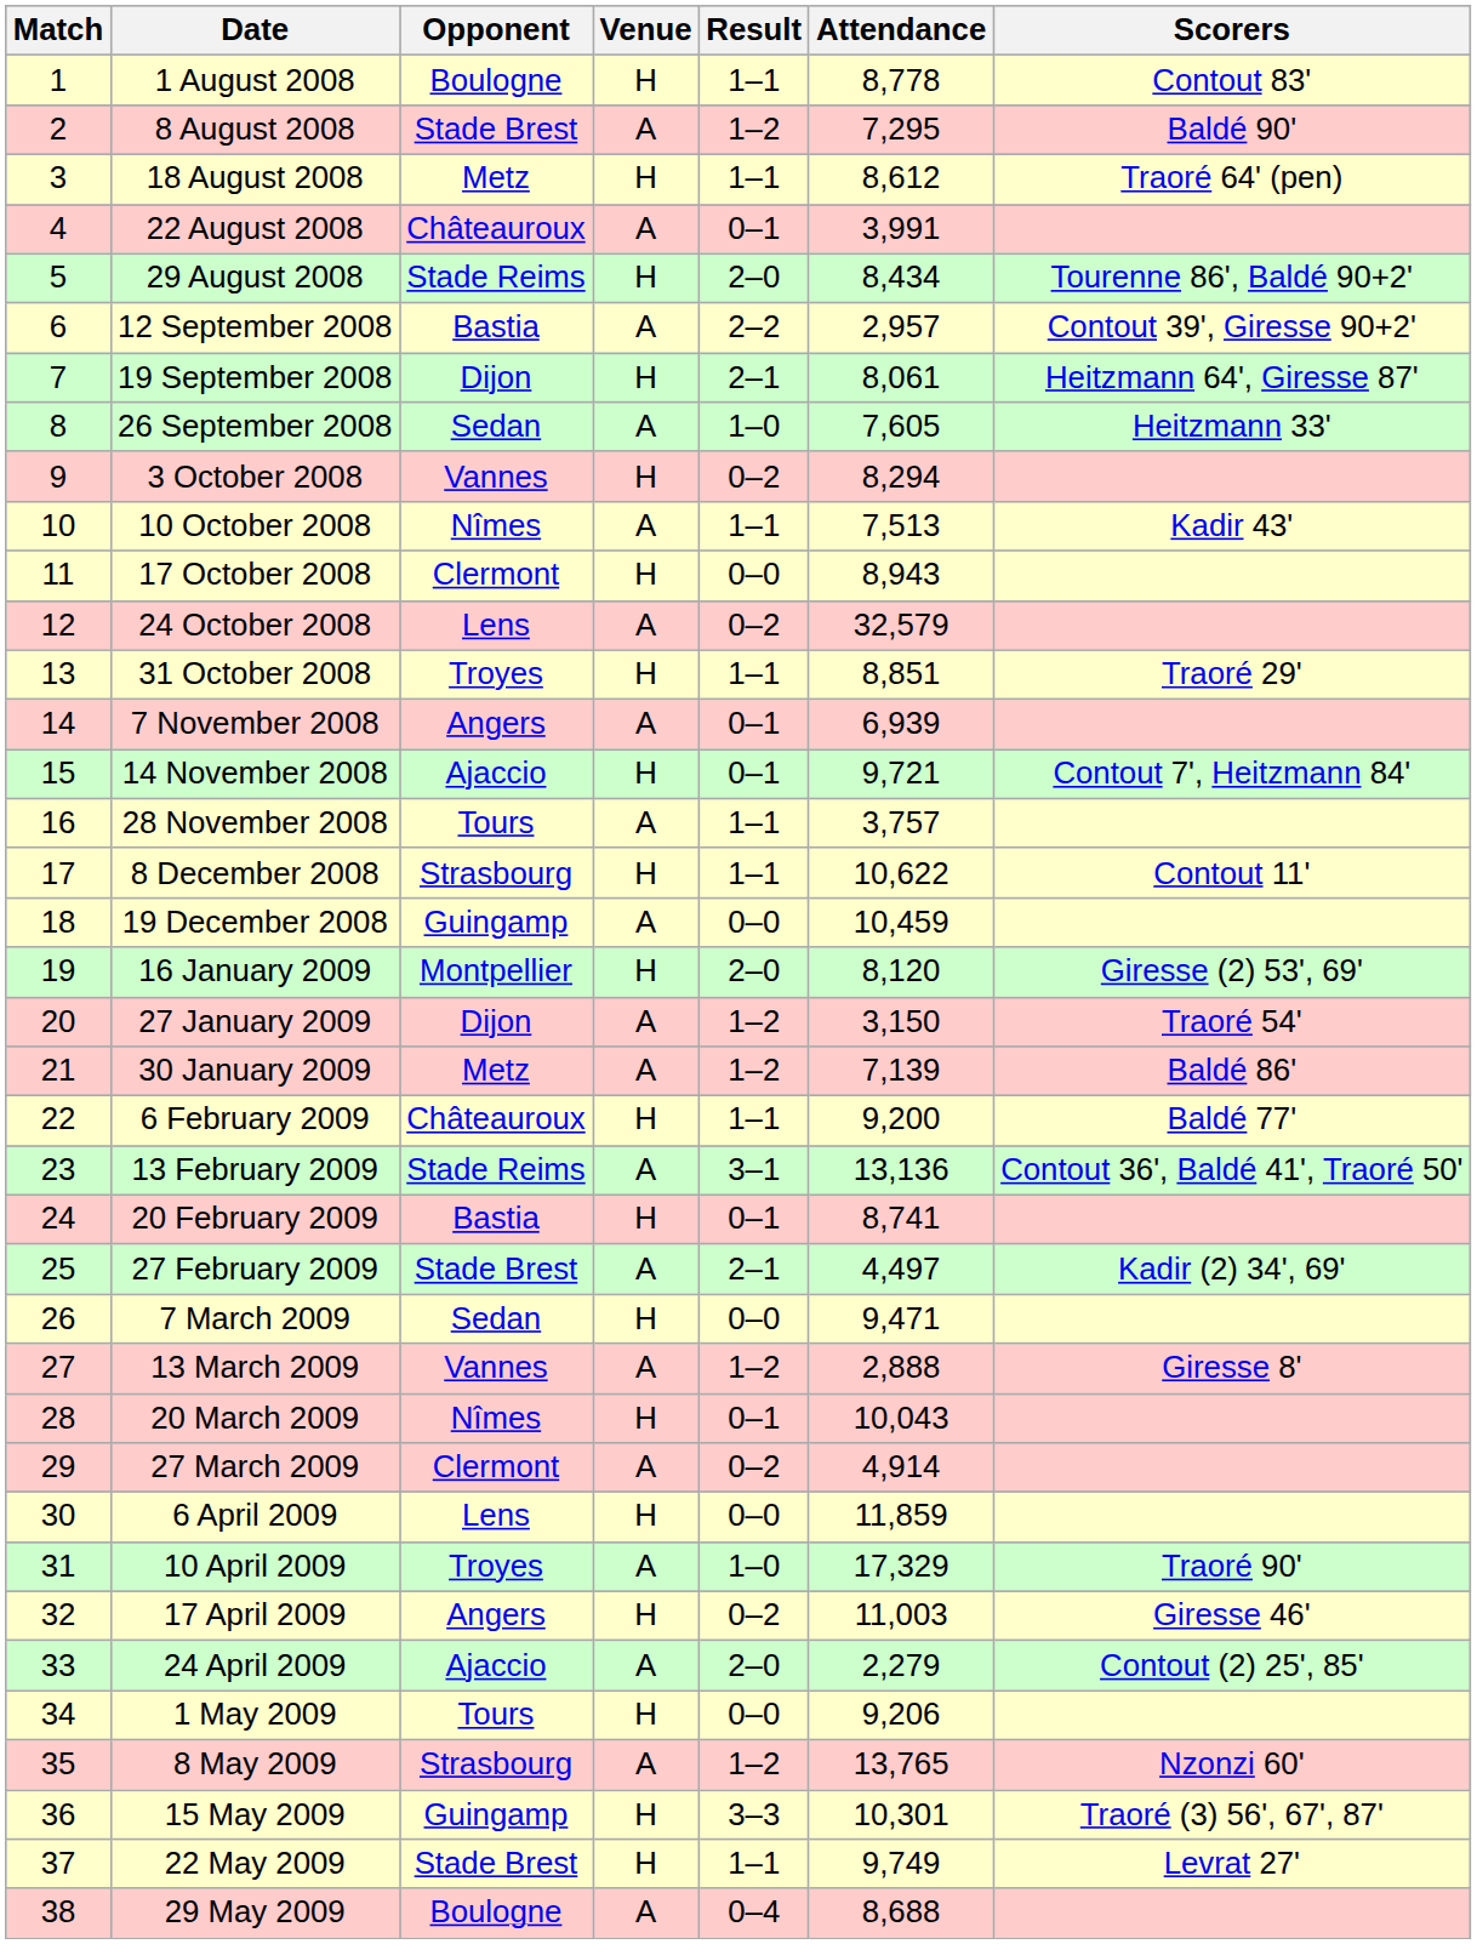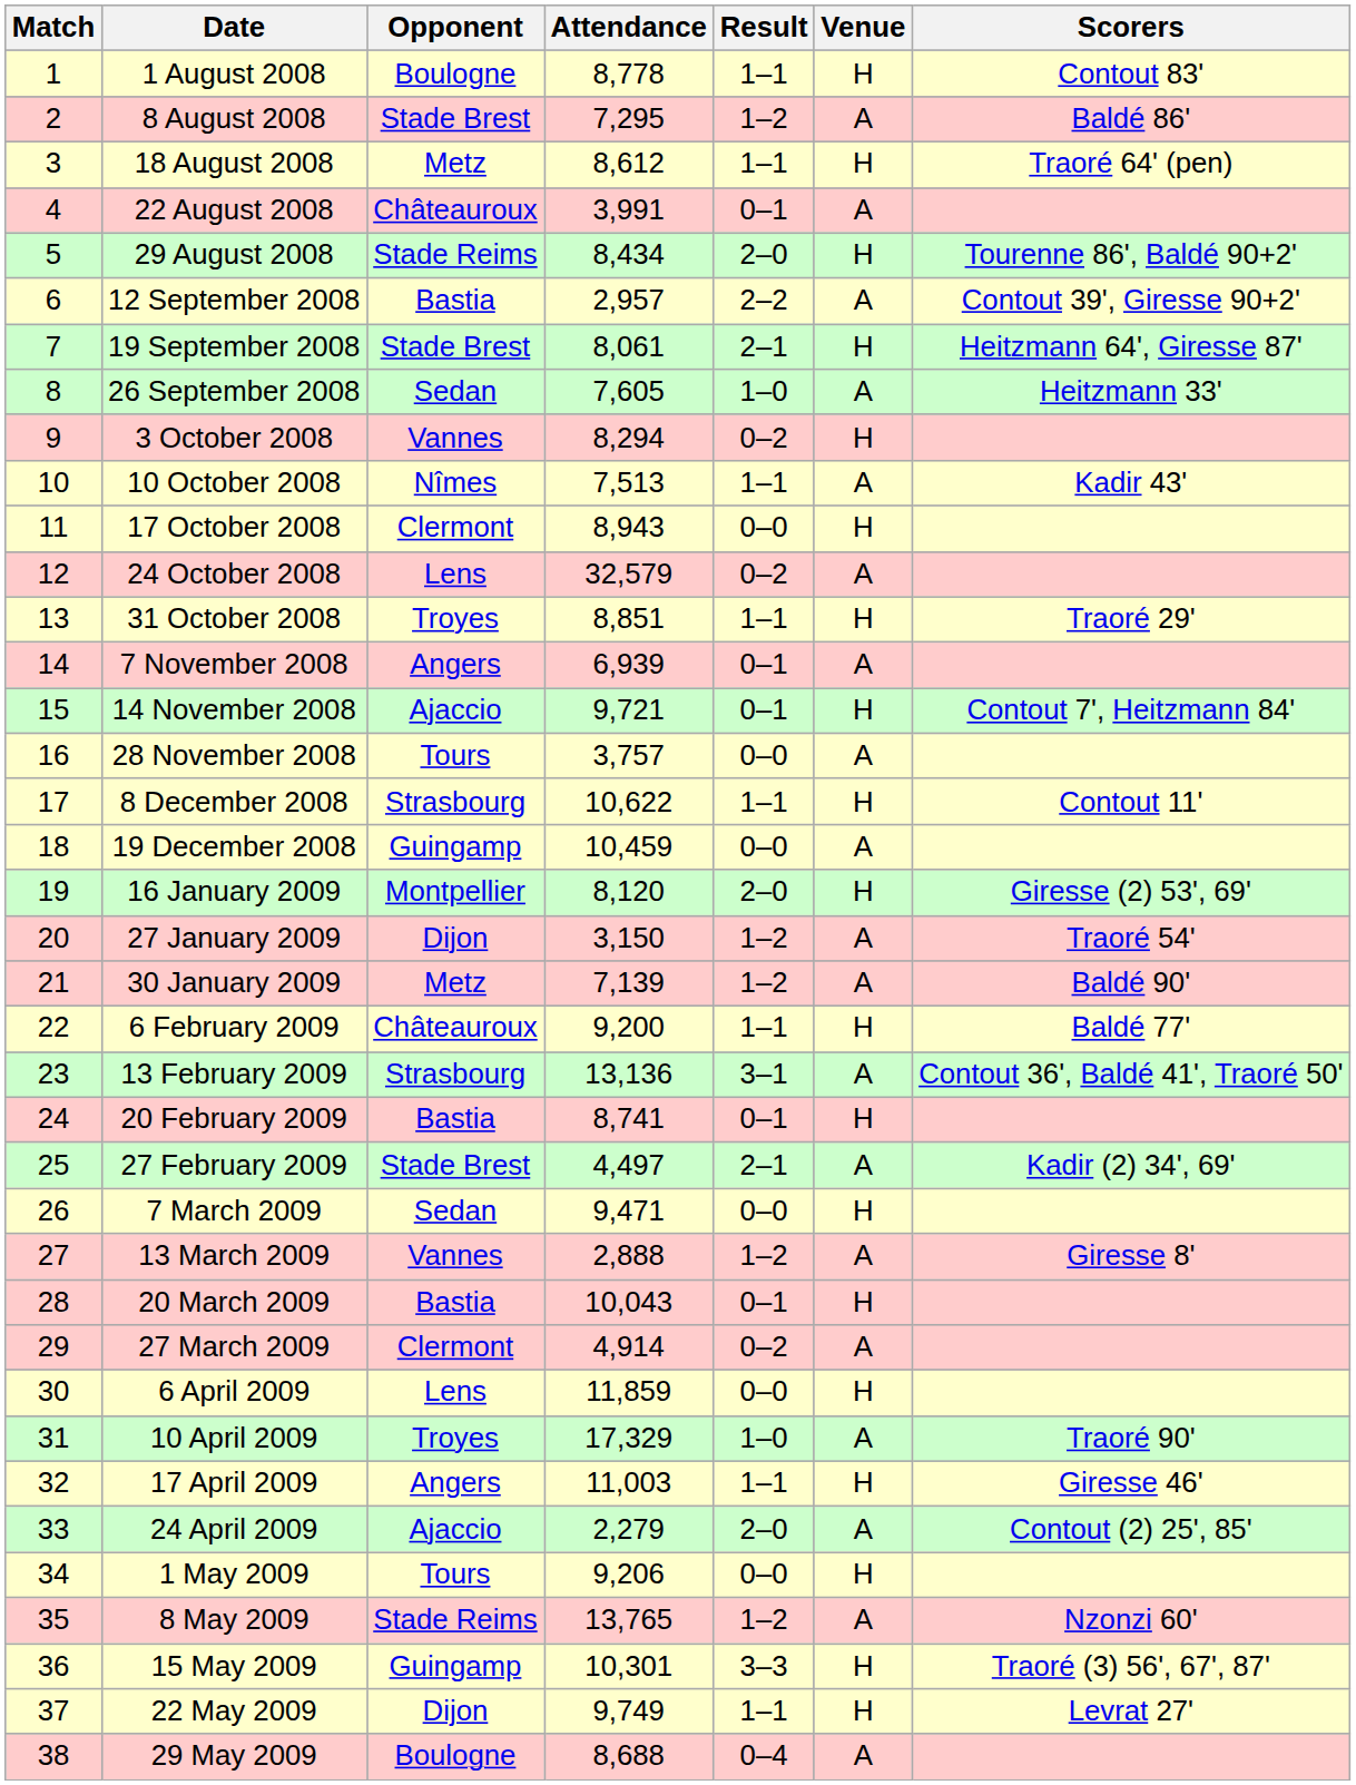columns swapped: Venue <-> Attendance
8 August 2008 | Scorers: Baldé 90' -> Baldé 86'
19 September 2008 | Opponent: Dijon -> Stade Brest
28 November 2008 | Result: 1–1 -> 0–0
30 January 2009 | Scorers: Baldé 86' -> Baldé 90'
13 February 2009 | Opponent: Stade Reims -> Strasbourg
20 March 2009 | Opponent: Nîmes -> Bastia
17 April 2009 | Result: 0–2 -> 1–1
8 May 2009 | Opponent: Strasbourg -> Stade Reims
22 May 2009 | Opponent: Stade Brest -> Dijon
